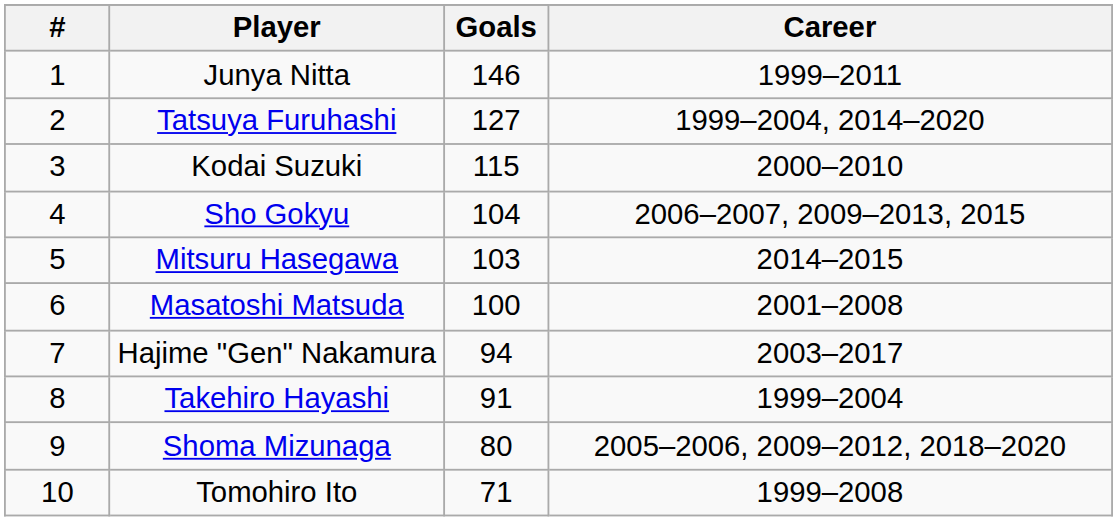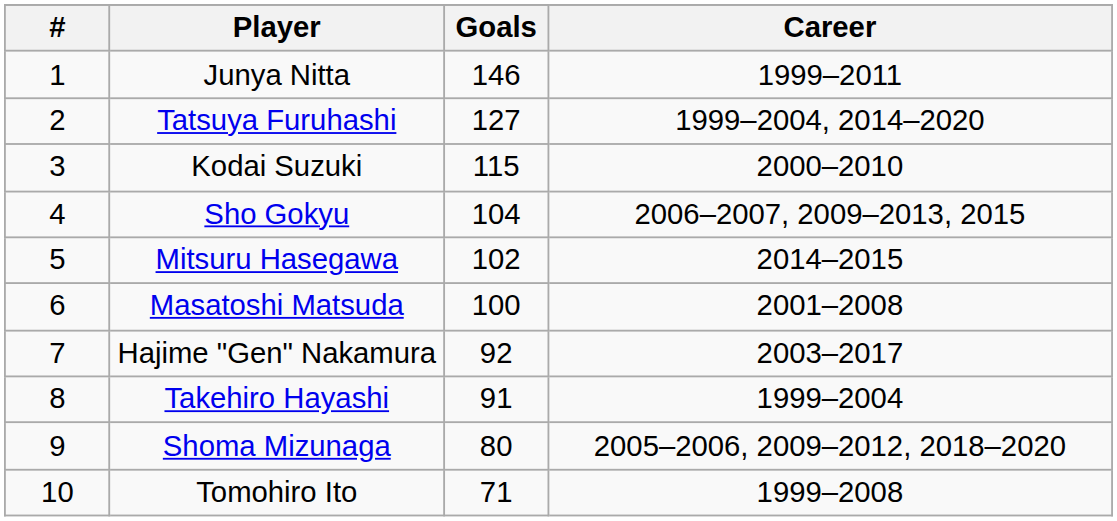Mitsuru Hasegawa | Goals: 103 -> 102
Hajime "Gen" Nakamura | Goals: 94 -> 92
